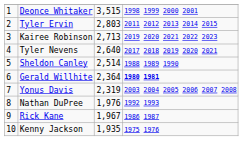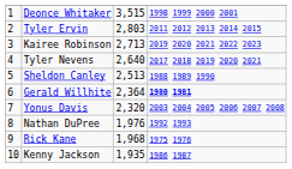Sheldon Canley | column 3: 2,514 -> 2,513
Yonus Davis | column 3: 2,319 -> 2,320
Rick Kane | column 3: 1,967 -> 1,968
Rick Kane | column 4: 1986 1987 -> 1975 1976
Kenny Jackson | column 4: 1975 1976 -> 1986 1987
